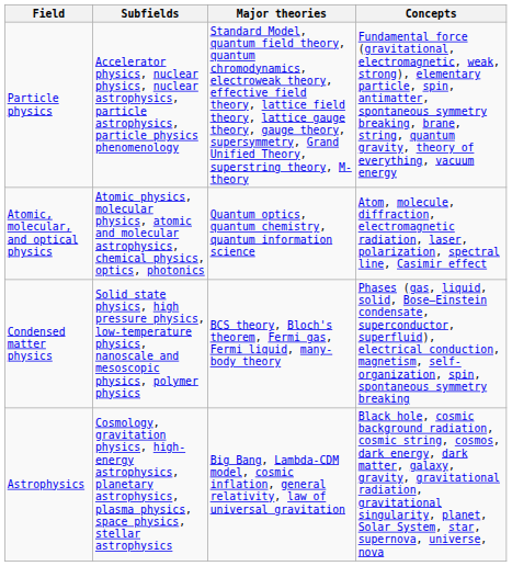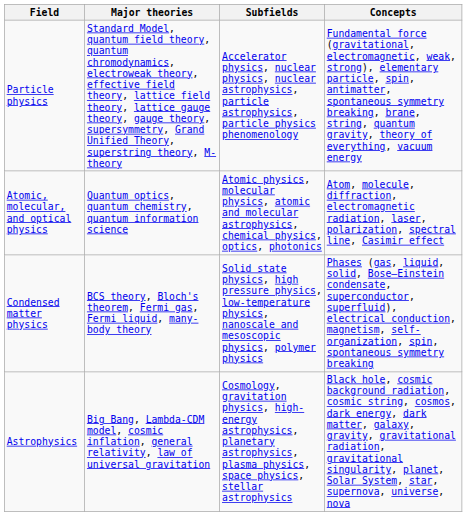columns swapped: Subfields <-> Major theories
